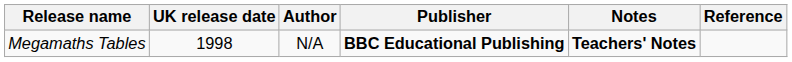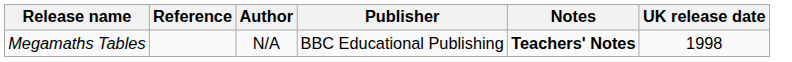columns swapped: UK release date <-> Reference
Megamaths Tables | Publisher: bold -> normal
